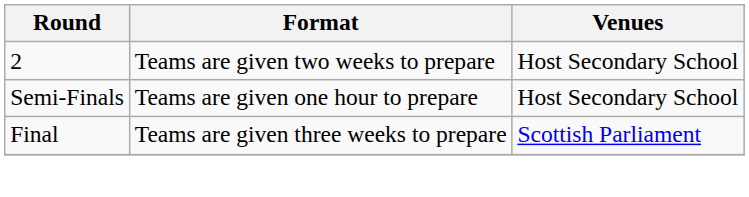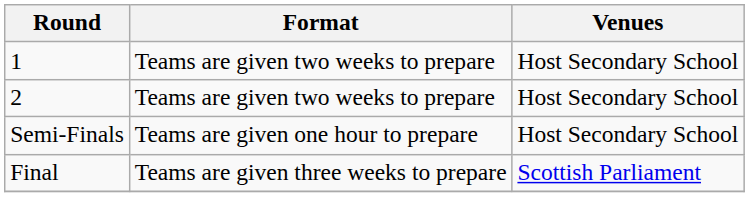+ row: 1 | Teams are given two weeks to prepare | Host Secondary School
